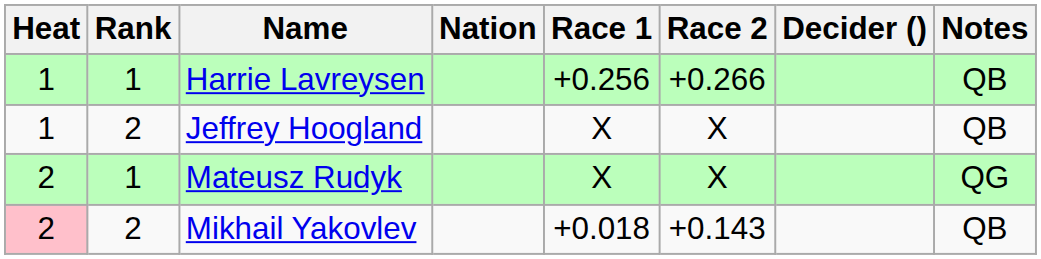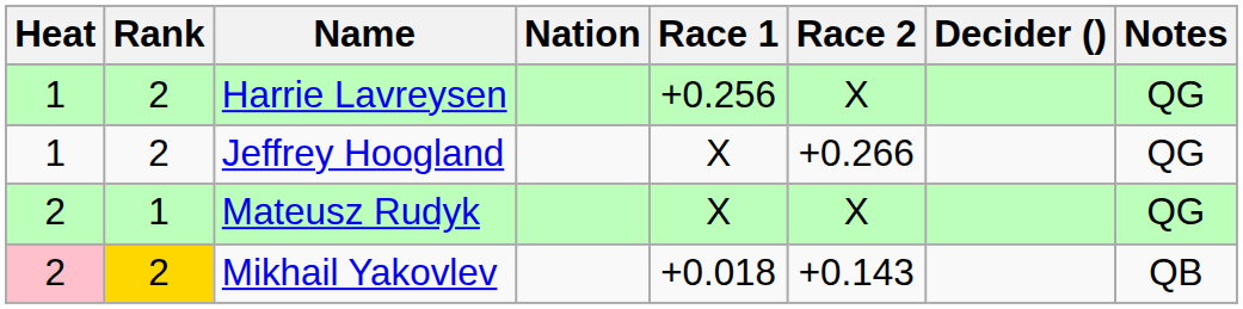Harrie Lavreysen | Rank: 1 -> 2
Harrie Lavreysen | Race 2: +0.266 -> X
Harrie Lavreysen | Notes: QB -> QG
Jeffrey Hoogland | Race 2: X -> +0.266
Jeffrey Hoogland | Notes: QB -> QG
Mikhail Yakovlev | Rank: no background -> gold background
